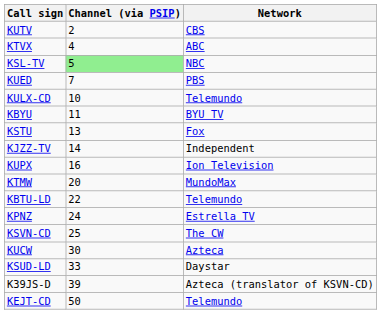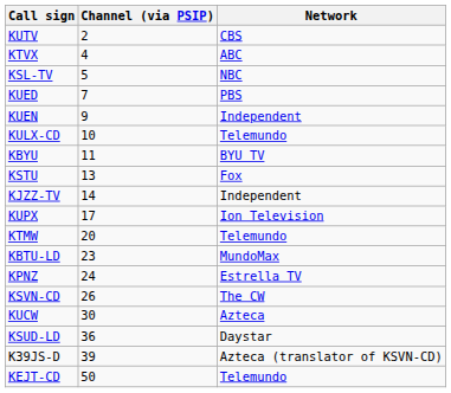KSL-TV | Channel (via PSIP): lightgreen background -> no background
+ row: KUEN | 9 | Independent
KUPX | Channel (via PSIP): 16 -> 17
KTMW | Network: MundoMax -> Telemundo
KBTU-LD | Channel (via PSIP): 22 -> 23
KBTU-LD | Network: Telemundo -> MundoMax
KSVN-CD | Channel (via PSIP): 25 -> 26
KSUD-LD | Channel (via PSIP): 33 -> 36
